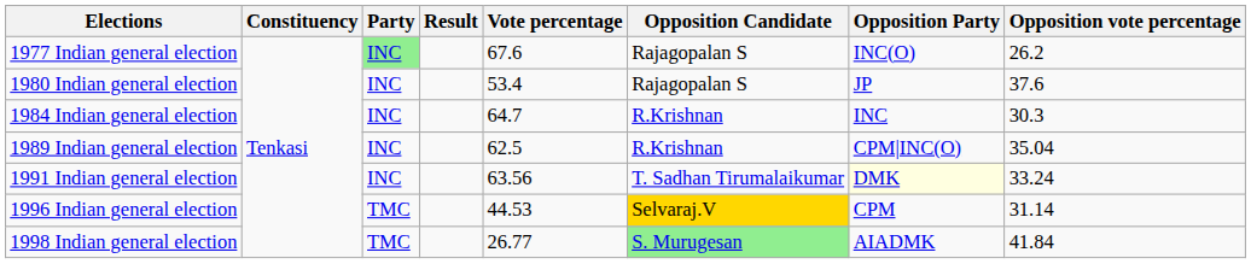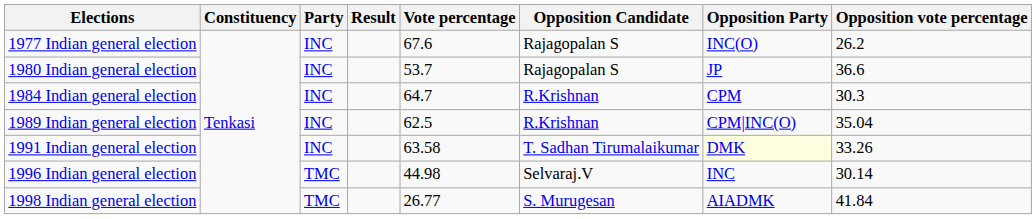1977 Indian general election | Party: lightgreen background -> no background
1980 Indian general election | Vote percentage: 53.4 -> 53.7
1980 Indian general election | Opposition vote percentage: 37.6 -> 36.6
1984 Indian general election | Opposition Party: INC -> CPM
1991 Indian general election | Vote percentage: 63.56 -> 63.58
1991 Indian general election | Opposition vote percentage: 33.24 -> 33.26
1996 Indian general election | Vote percentage: 44.53 -> 44.98
1996 Indian general election | Opposition Candidate: gold background -> no background
1996 Indian general election | Opposition Party: CPM -> INC
1996 Indian general election | Opposition vote percentage: 31.14 -> 30.14
1998 Indian general election | Opposition Candidate: lightgreen background -> no background
